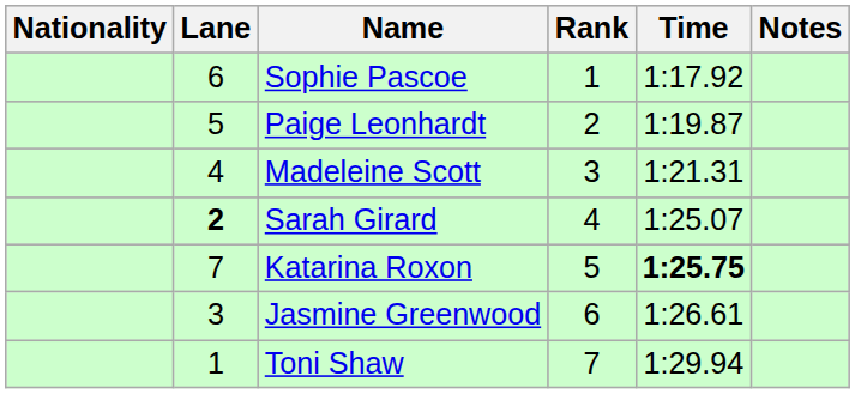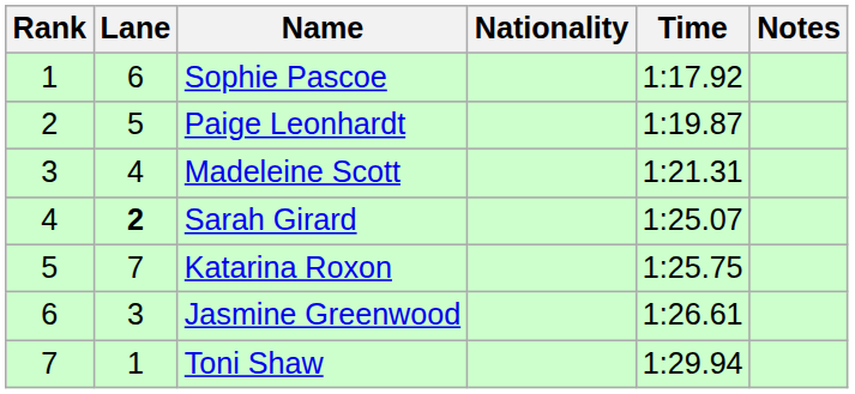columns swapped: Rank <-> Nationality
Katarina Roxon | Time: bold -> normal
